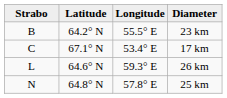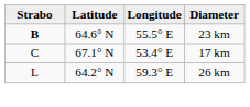23 km | Strabo: normal -> bold
23 km | Latitude: 64.2° N -> 64.6° N
26 km | Latitude: 64.6° N -> 64.2° N
- row: N | 64.8° N | 57.8° E | 25 km
